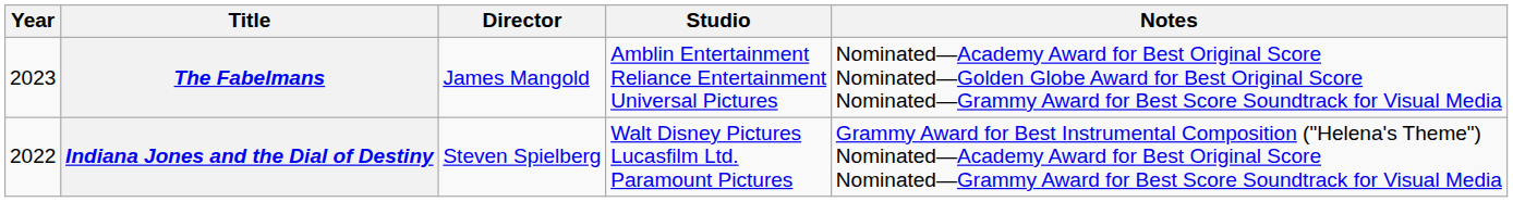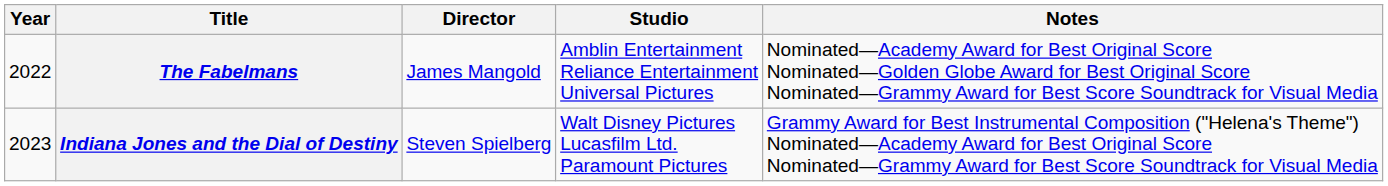The Fabelmans | Year: 2023 -> 2022
Indiana Jones and the Dial of Destiny | Year: 2022 -> 2023
